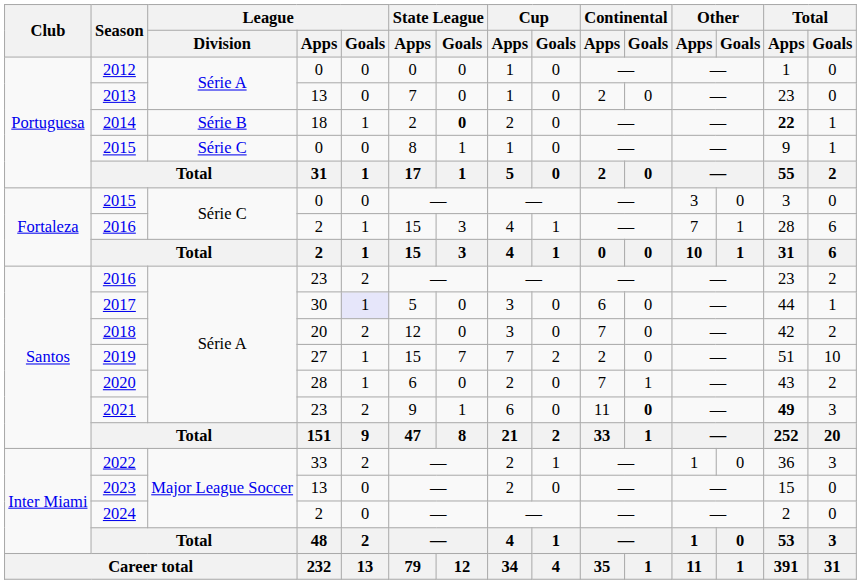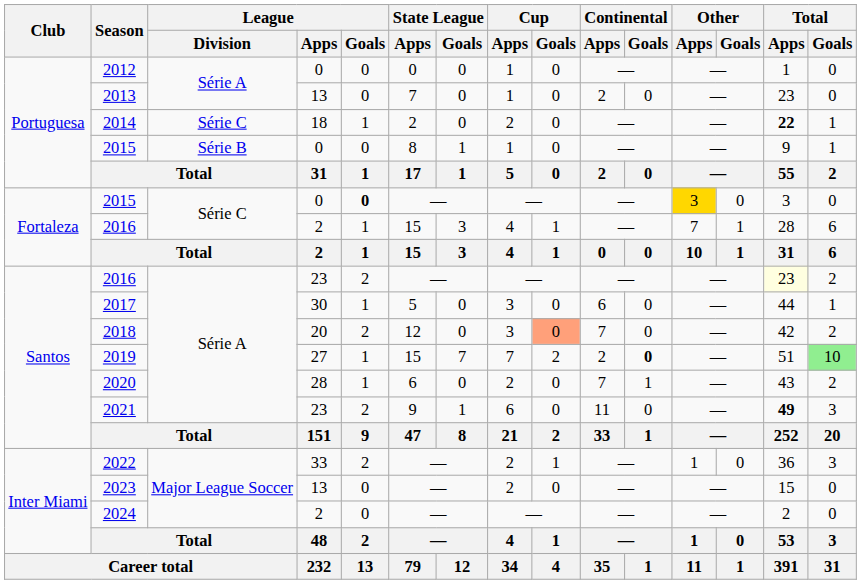2014 | League / Division: Série B -> Série C
2014 | State League / Goals: bold -> normal
Portuguesa / 2015 | League / Division: Série C -> Série B
Fortaleza / 2015 | League / Goals: normal -> bold
Fortaleza / 2015 | Other / Apps: no background -> gold background
Santos / 2016 | Total / Apps: no background -> lightyellow background
2017 | League / Goals: lavender background -> no background
2018 | Cup / Goals: no background -> lightsalmon background
2019 | Continental / Goals: normal -> bold
2019 | Total / Goals: no background -> lightgreen background
2021 | Continental / Goals: bold -> normal
